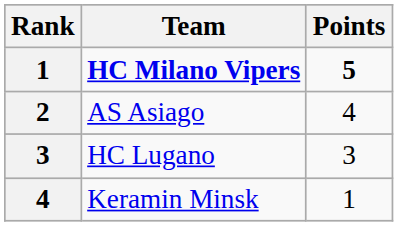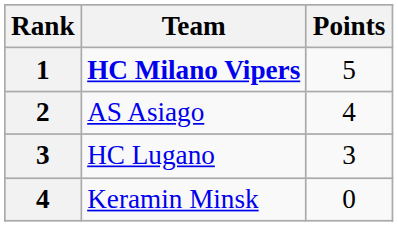HC Milano Vipers | Points: bold -> normal
Keramin Minsk | Points: 1 -> 0
